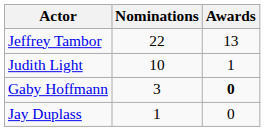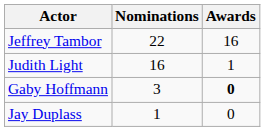Jeffrey Tambor | Awards: 13 -> 16
Judith Light | Nominations: 10 -> 16
